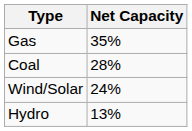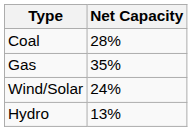rows swapped: Coal <-> Gas
